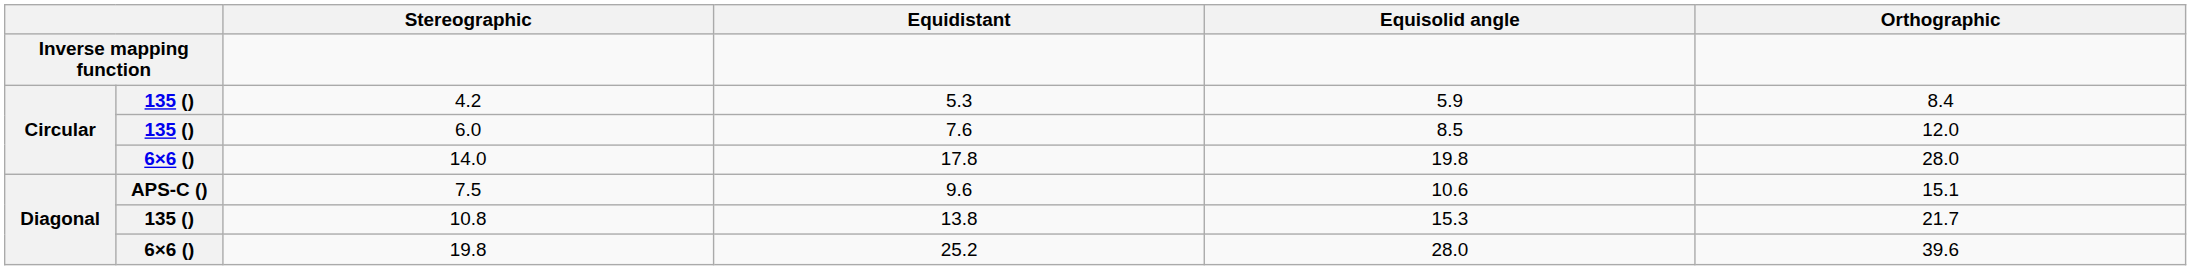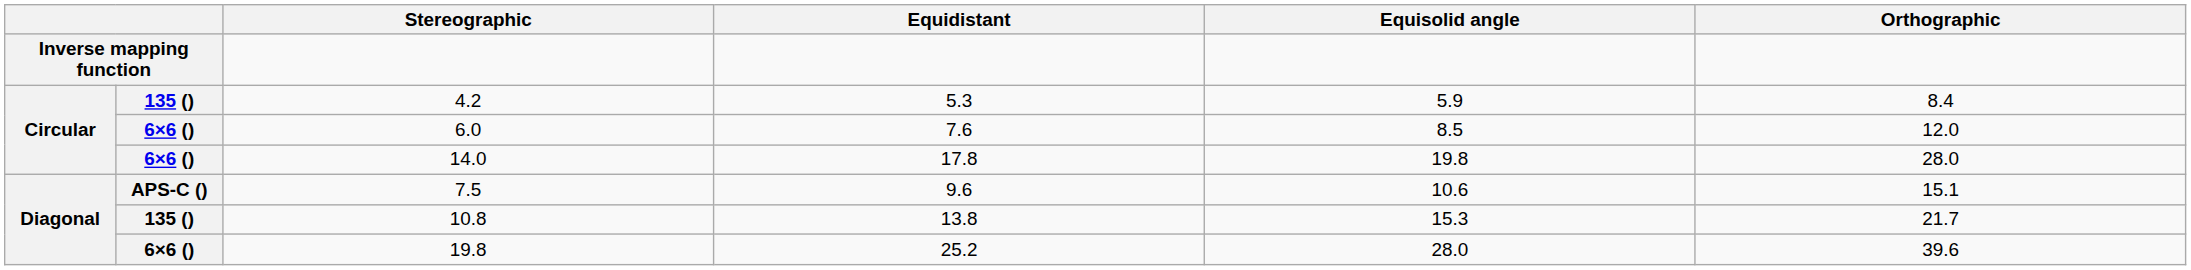6.0 | column 2: 135 () -> 6×6 ()
